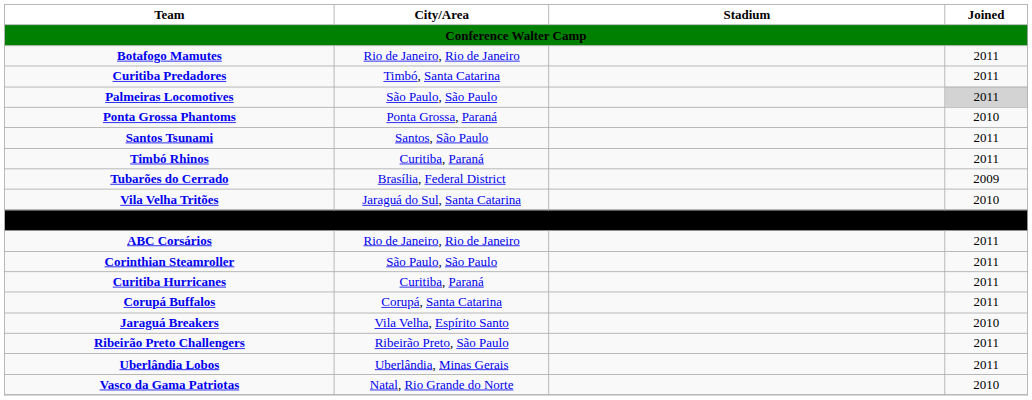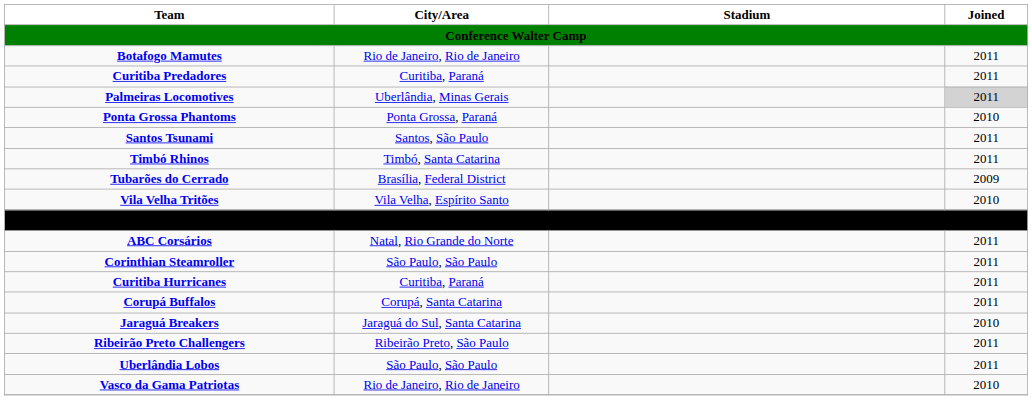Curitiba Predadores | City/Area: Timbó, Santa Catarina -> Curitiba, Paraná
Palmeiras Locomotives | City/Area: São Paulo, São Paulo -> Uberlândia, Minas Gerais
Timbó Rhinos | City/Area: Curitiba, Paraná -> Timbó, Santa Catarina
Vila Velha Tritões | City/Area: Jaraguá do Sul, Santa Catarina -> Vila Velha, Espírito Santo
ABC Corsários | City/Area: Rio de Janeiro, Rio de Janeiro -> Natal, Rio Grande do Norte
Jaraguá Breakers | City/Area: Vila Velha, Espírito Santo -> Jaraguá do Sul, Santa Catarina
Uberlândia Lobos | City/Area: Uberlândia, Minas Gerais -> São Paulo, São Paulo
Vasco da Gama Patriotas | City/Area: Natal, Rio Grande do Norte -> Rio de Janeiro, Rio de Janeiro
